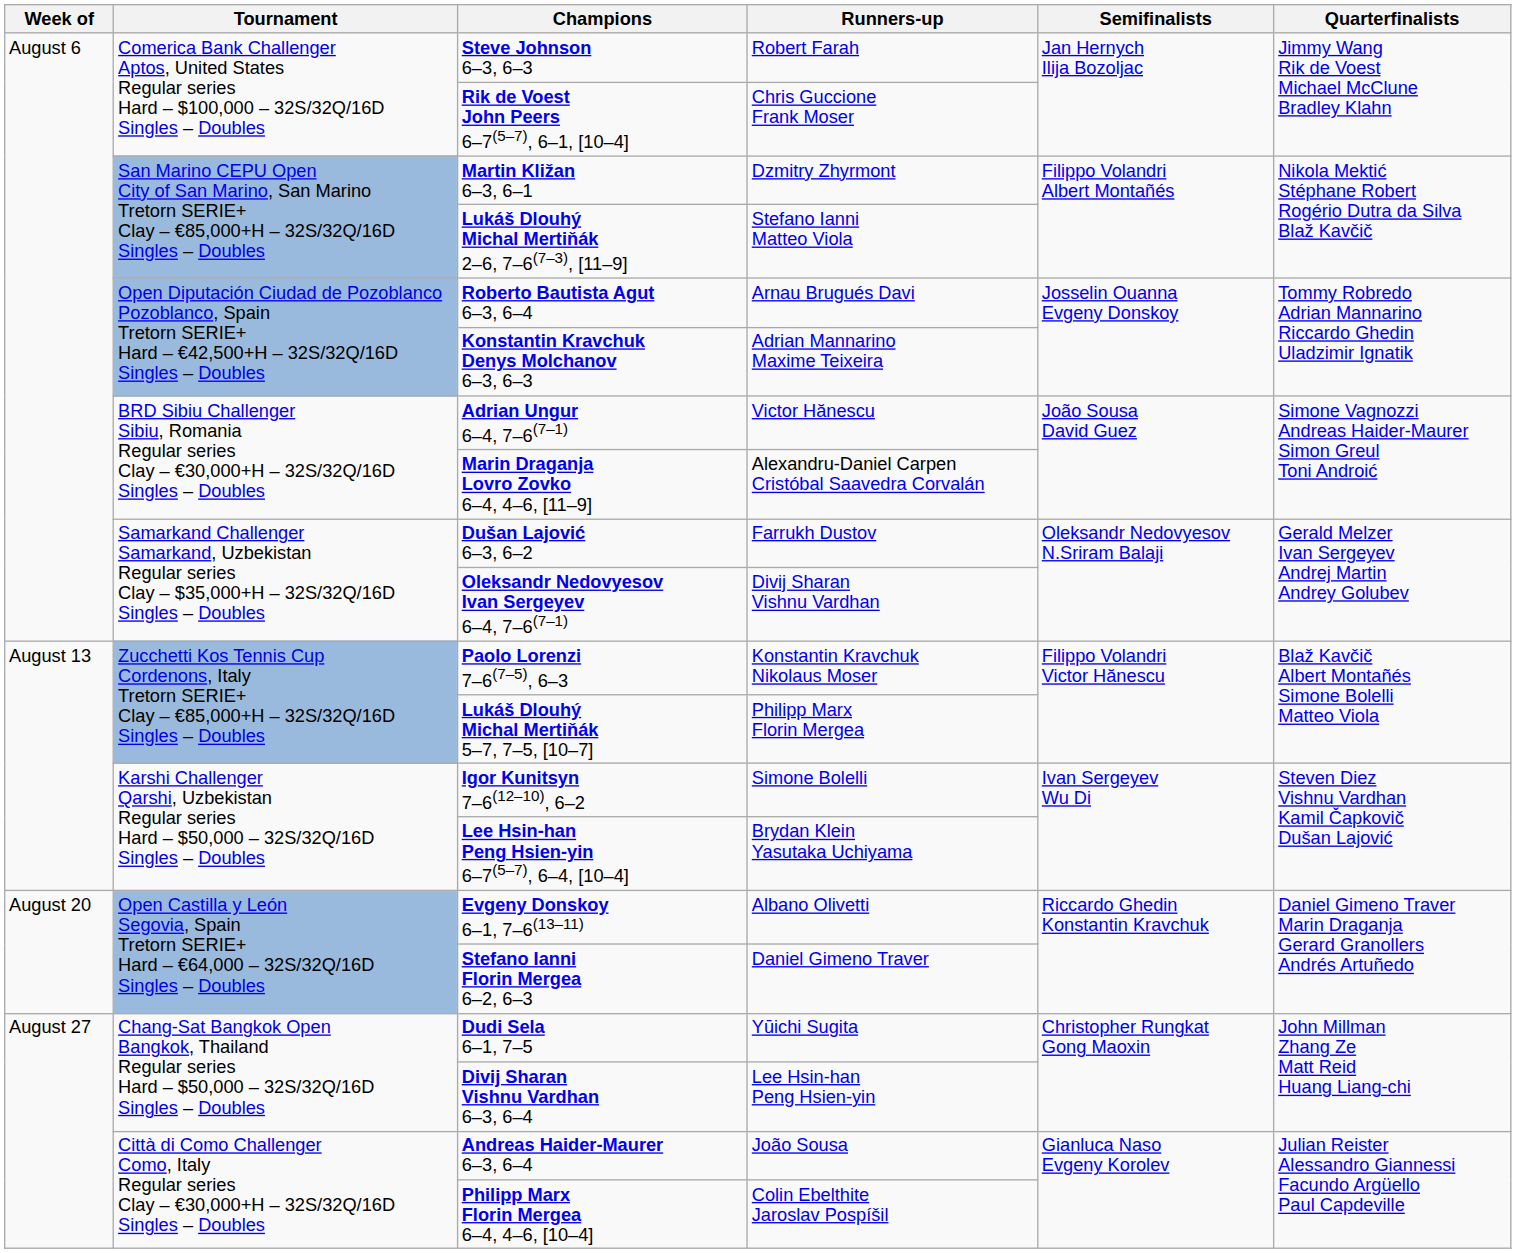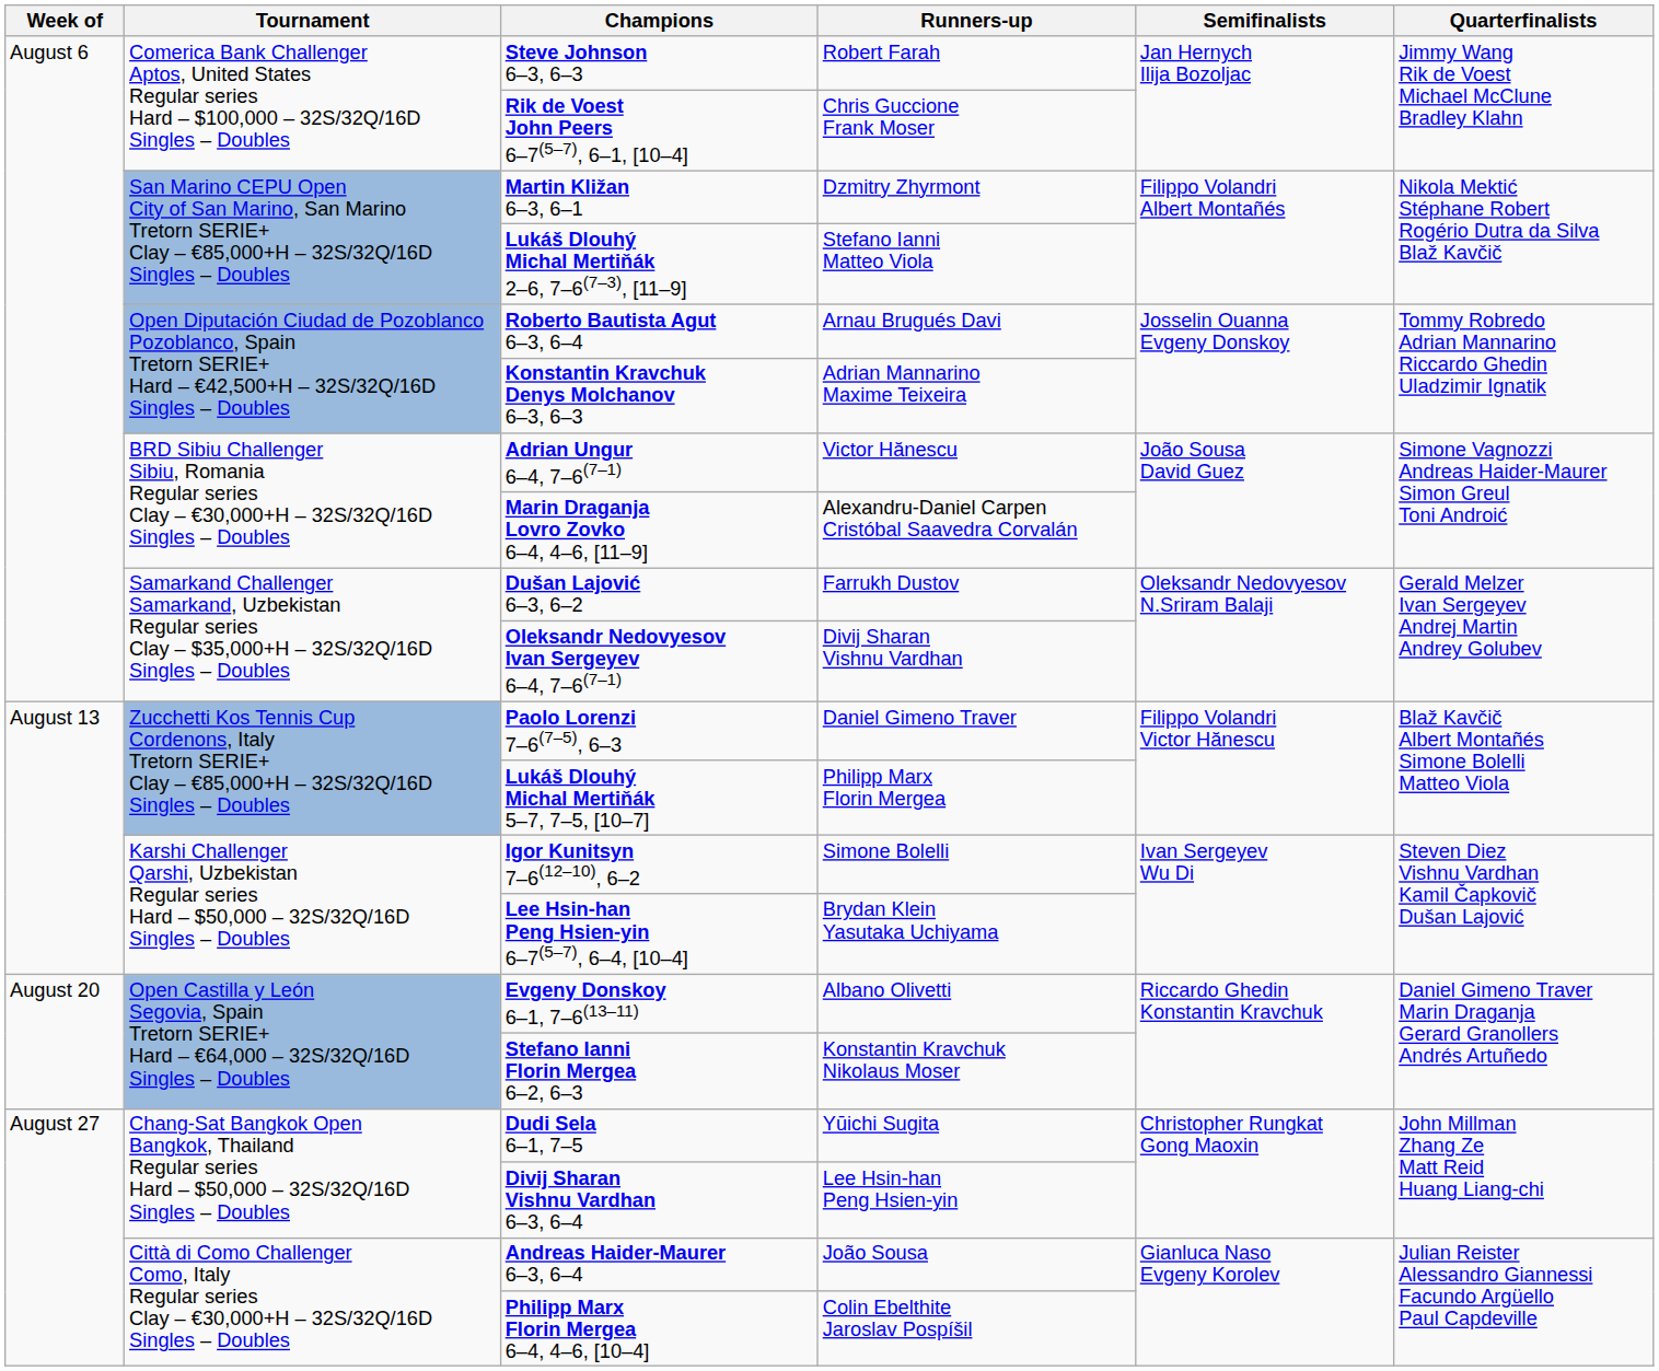Paolo Lorenzi 7–6(7–5), 6–3 | Runners-up: Konstantin Kravchuk Nikolaus Moser -> Daniel Gimeno Traver
Stefano Ianni Florin Mergea 6–2, 6–3 | Runners-up: Daniel Gimeno Traver -> Konstantin Kravchuk Nikolaus Moser
